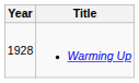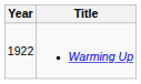Warming Up | Year: 1928 -> 1922
